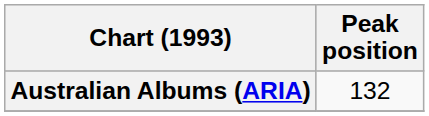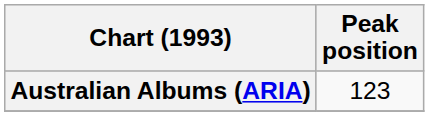Australian Albums (ARIA) | Peak position: 132 -> 123
